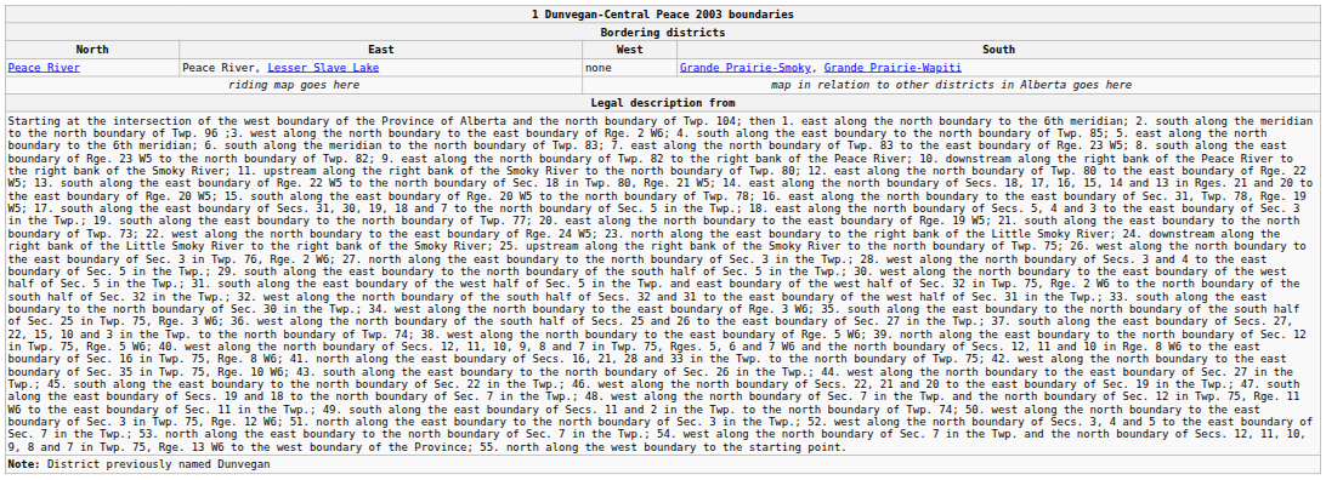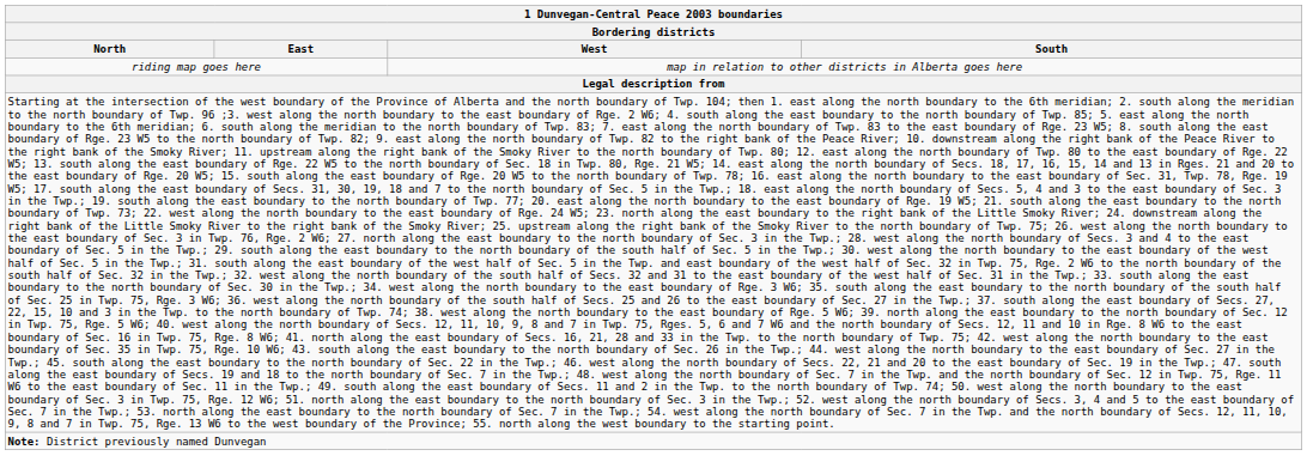- row: Peace River | Peace River, Lesser Slave Lake | none | Grande Prairie-Smoky, Grande Prairie-Wapiti
